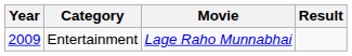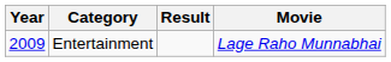columns swapped: Movie <-> Result
